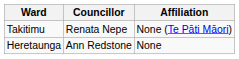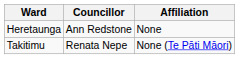rows swapped: Heretaunga <-> Takitimu
